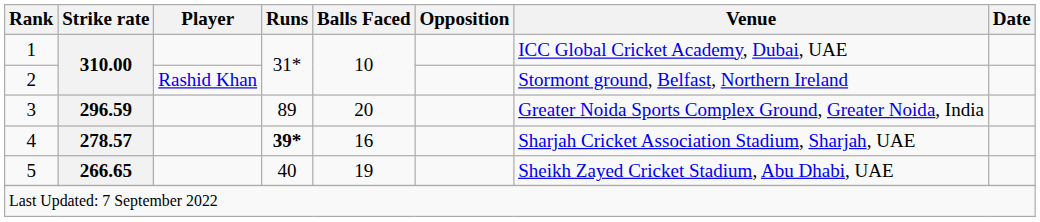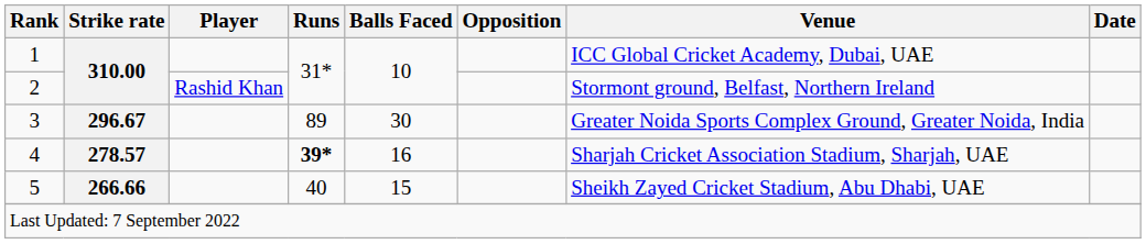3 | Strike rate: 296.59 -> 296.67
3 | Balls Faced: 20 -> 30
5 | Strike rate: 266.65 -> 266.66
5 | Balls Faced: 19 -> 15
